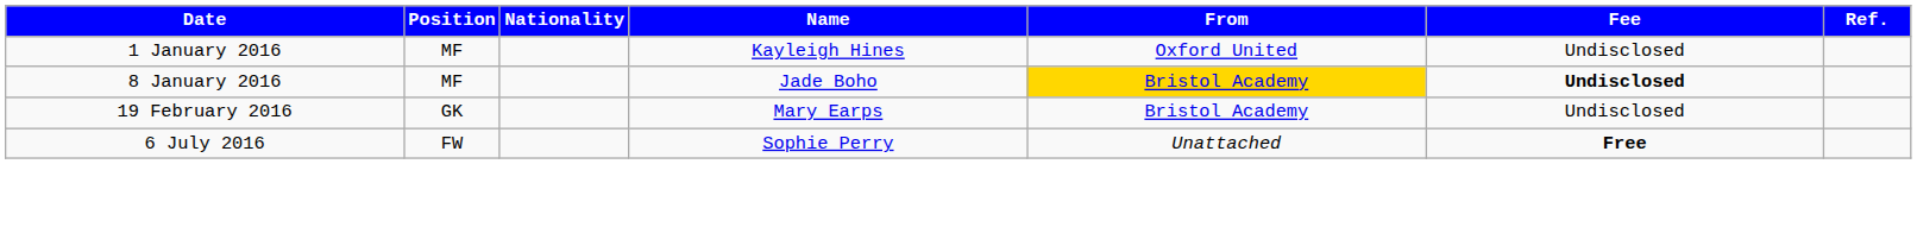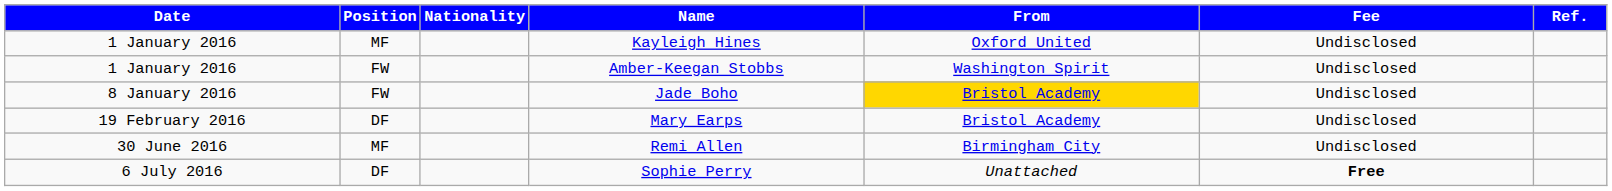+ row: 1 January 2016 | FW | Amber-Keegan Stobbs | Washington Spirit | Undisclosed
Jade Boho | Position: MF -> FW
Jade Boho | Fee: bold -> normal
Mary Earps | Position: GK -> DF
+ row: 30 June 2016 | MF | Remi Allen | Birmingham City | Undisclosed
Sophie Perry | Position: FW -> DF
